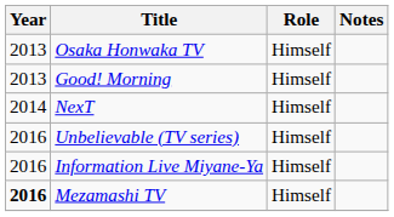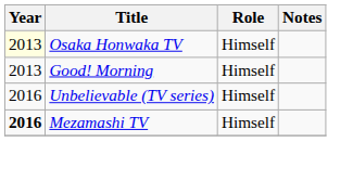Osaka Honwaka TV | Year: no background -> lightyellow background
- row: 2014 | NexT | Himself
- row: 2016 | Information Live Miyane-Ya | Himself
